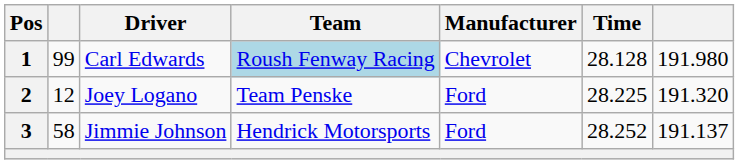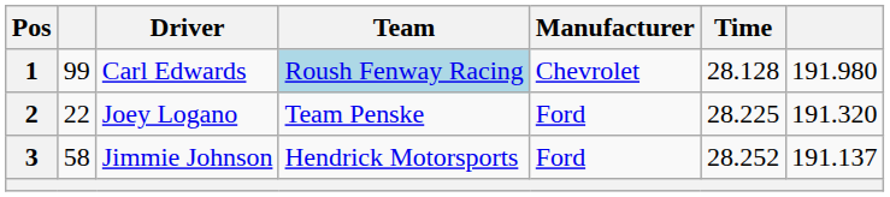2 | column 2: 12 -> 22
